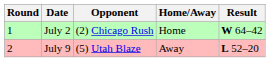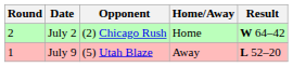July 2 | Round: 1 -> 2
July 9 | Round: 2 -> 1
